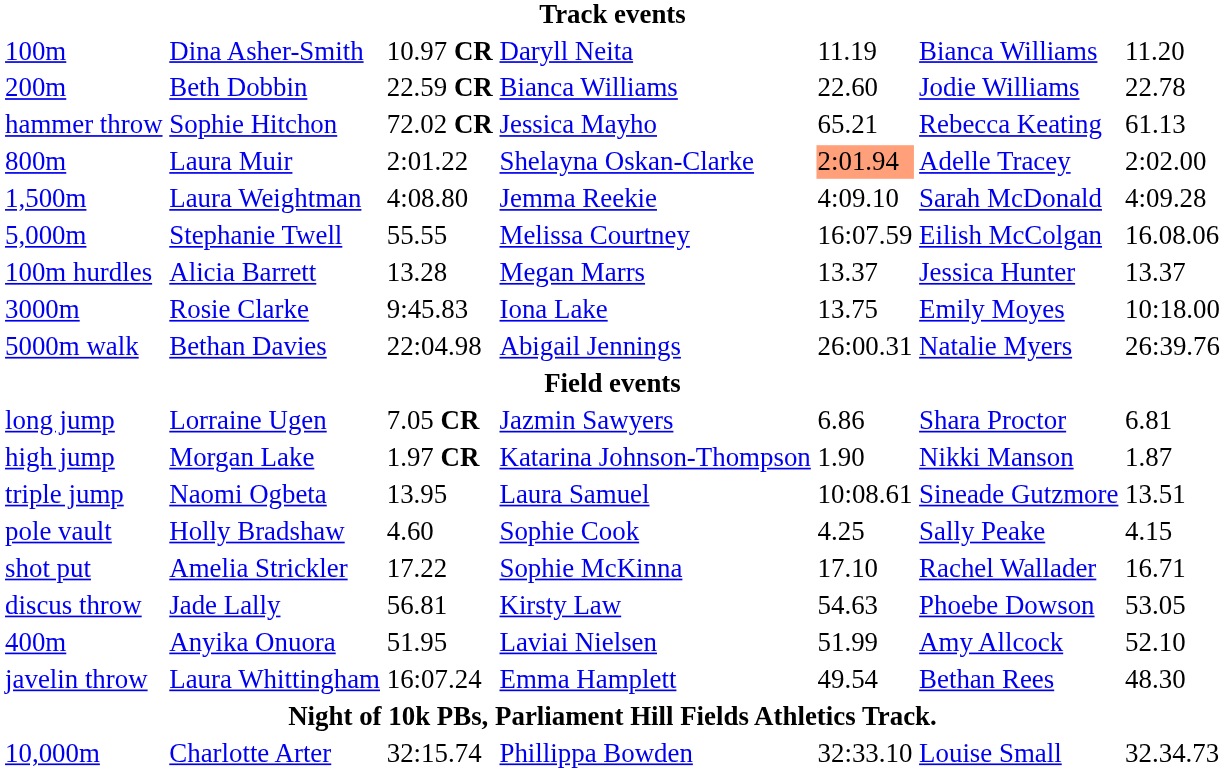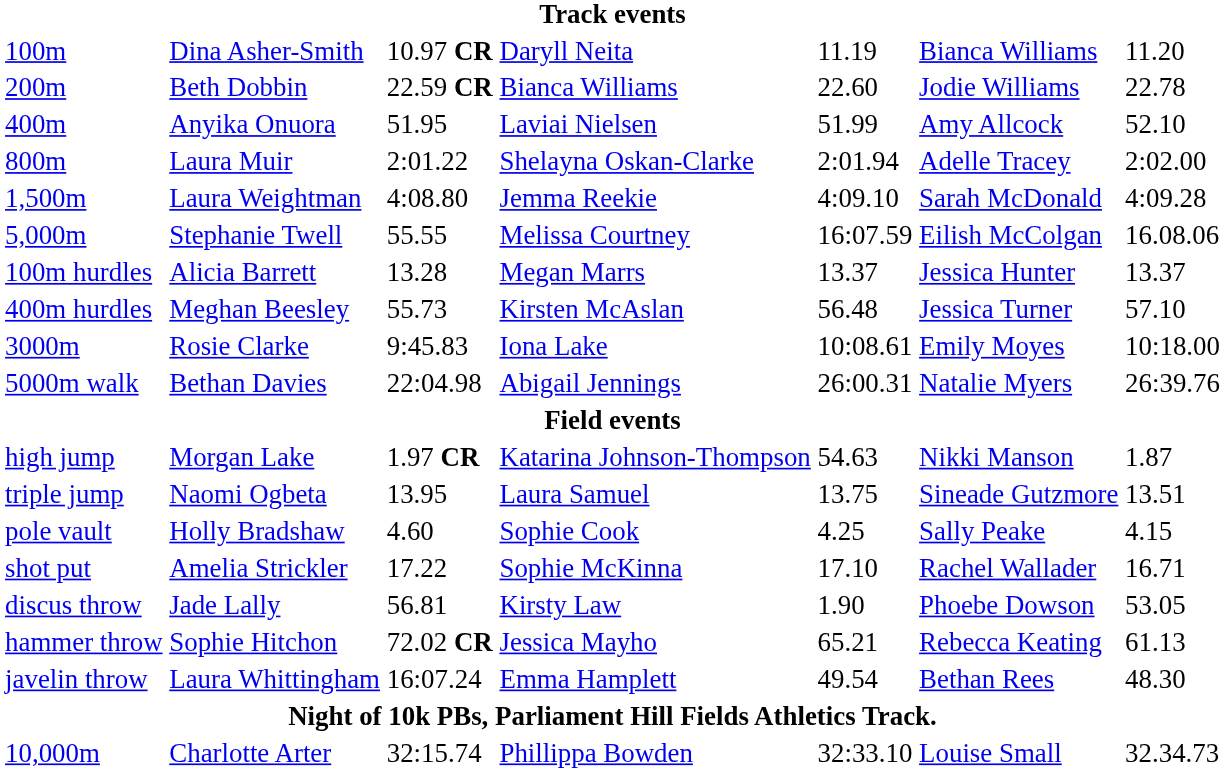rows swapped: 400m <-> hammer throw
800m | column 5: lightsalmon background -> no background
+ row: 400m hurdles | Meghan Beesley | 55.73 | Kirsten McAslan | 56.48 | Jessica Turner | 57.10
3000m | column 5: 13.75 -> 10:08.61
- row: long jump | Lorraine Ugen | 7.05 CR | Jazmin Sawyers | 6.86 | Shara Proctor | 6.81
high jump | column 5: 1.90 -> 54.63
triple jump | column 5: 10:08.61 -> 13.75
discus throw | column 5: 54.63 -> 1.90
